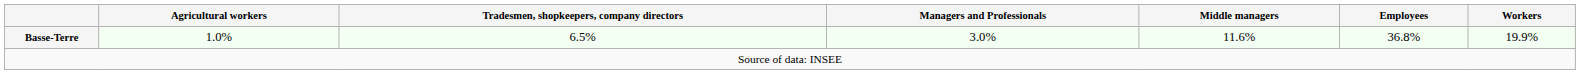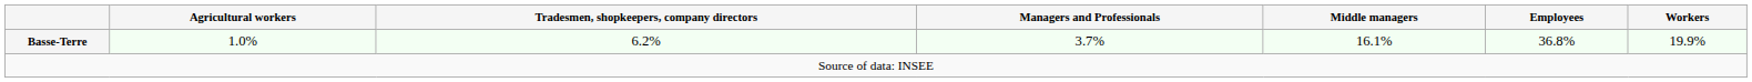Basse-Terre | Tradesmen, shopkeepers, company directors: 6.5% -> 6.2%
Basse-Terre | Managers and Professionals: 3.0% -> 3.7%
Basse-Terre | Middle managers: 11.6% -> 16.1%
